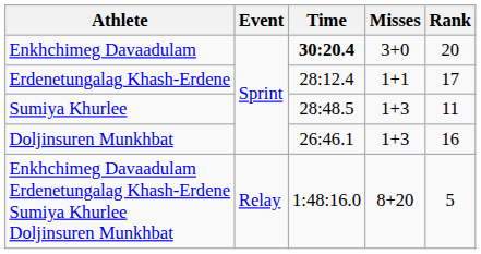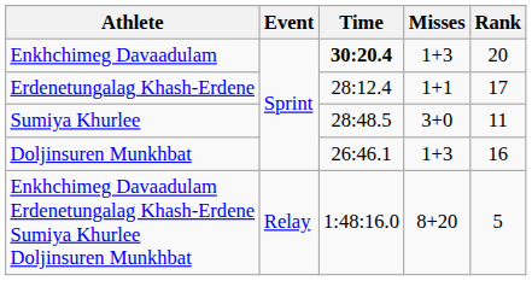Enkhchimeg Davaadulam | Misses: 3+0 -> 1+3
Sumiya Khurlee | Misses: 1+3 -> 3+0
